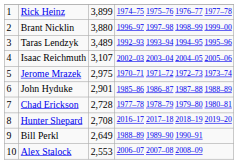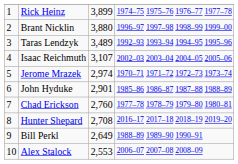Jerome Mrazek | column 3: 2,975 -> 2,974
Chad Erickson | column 3: 2,728 -> 2,760
